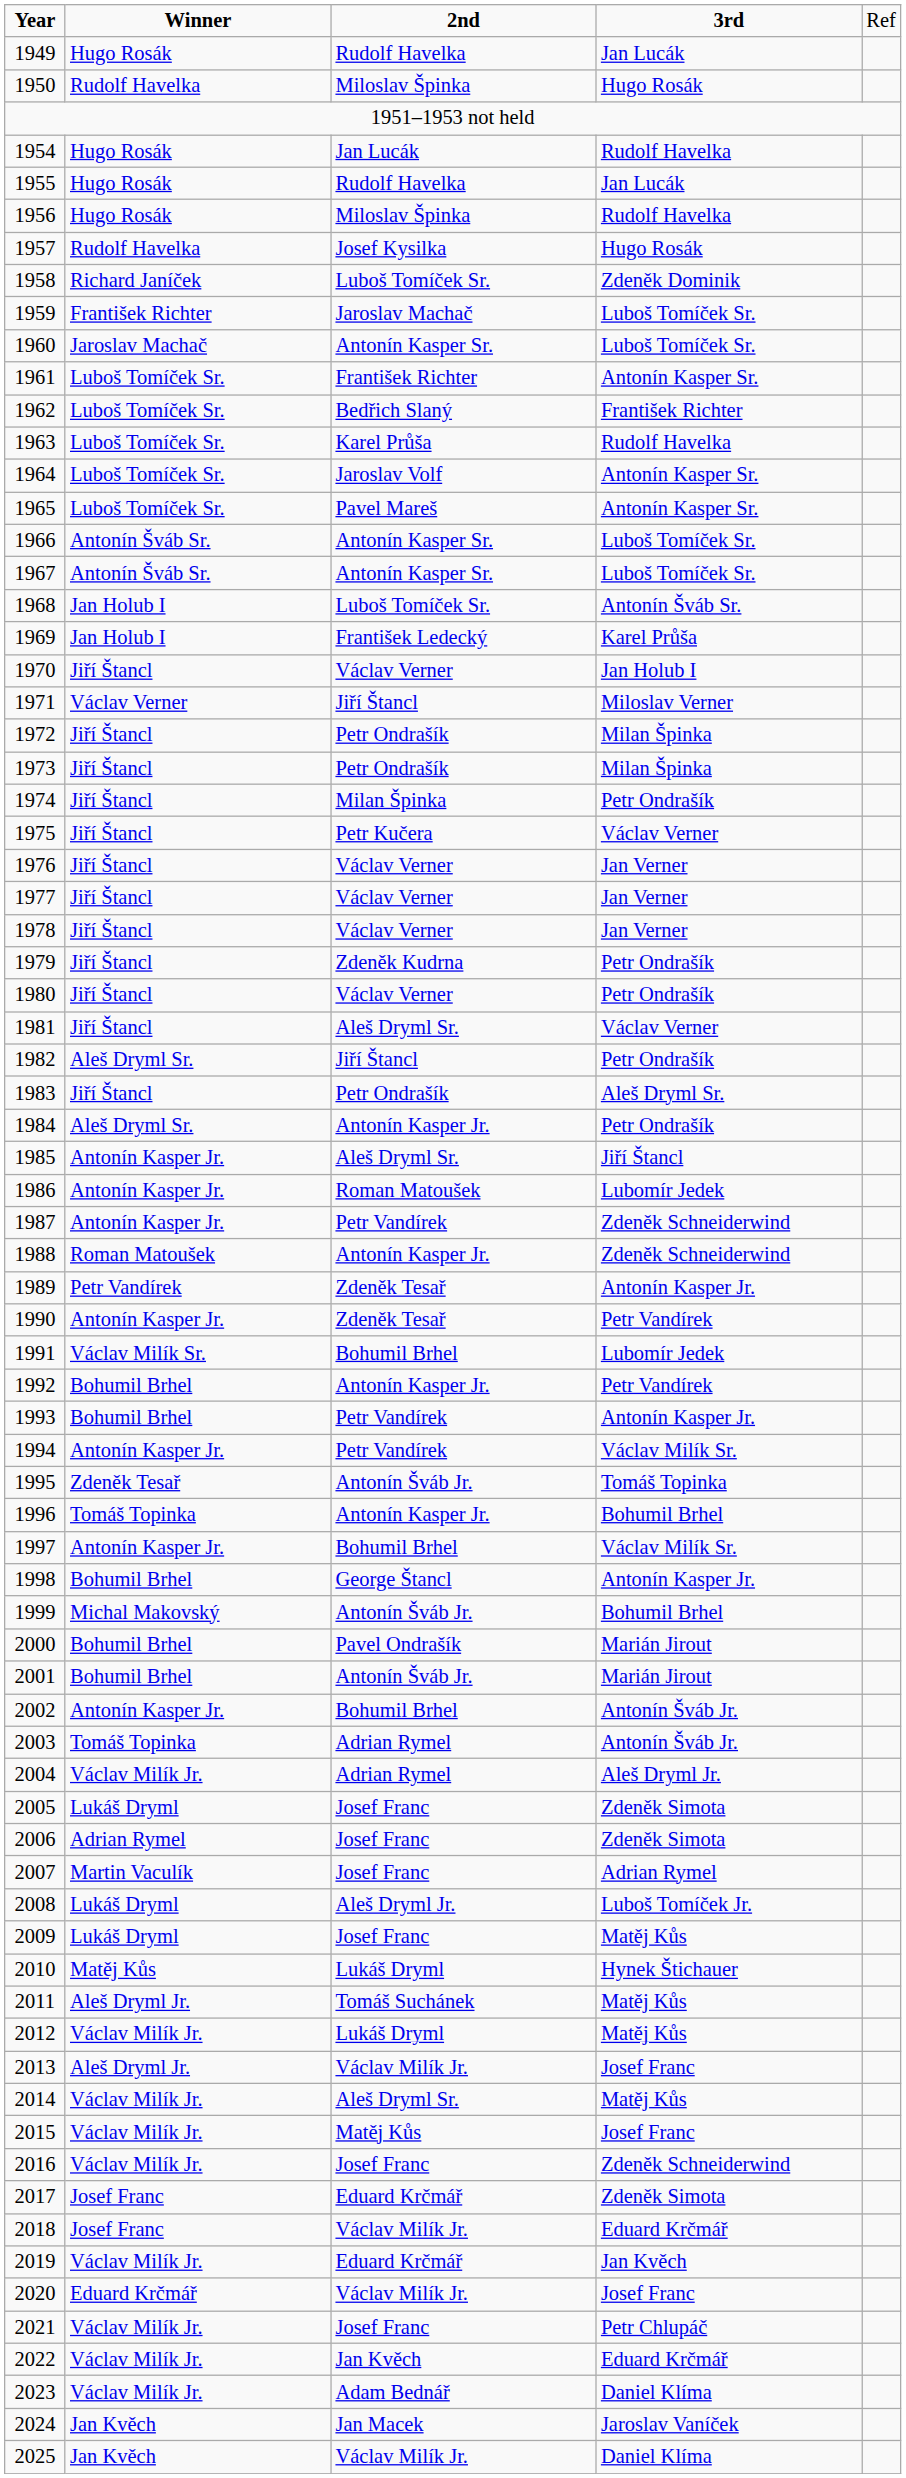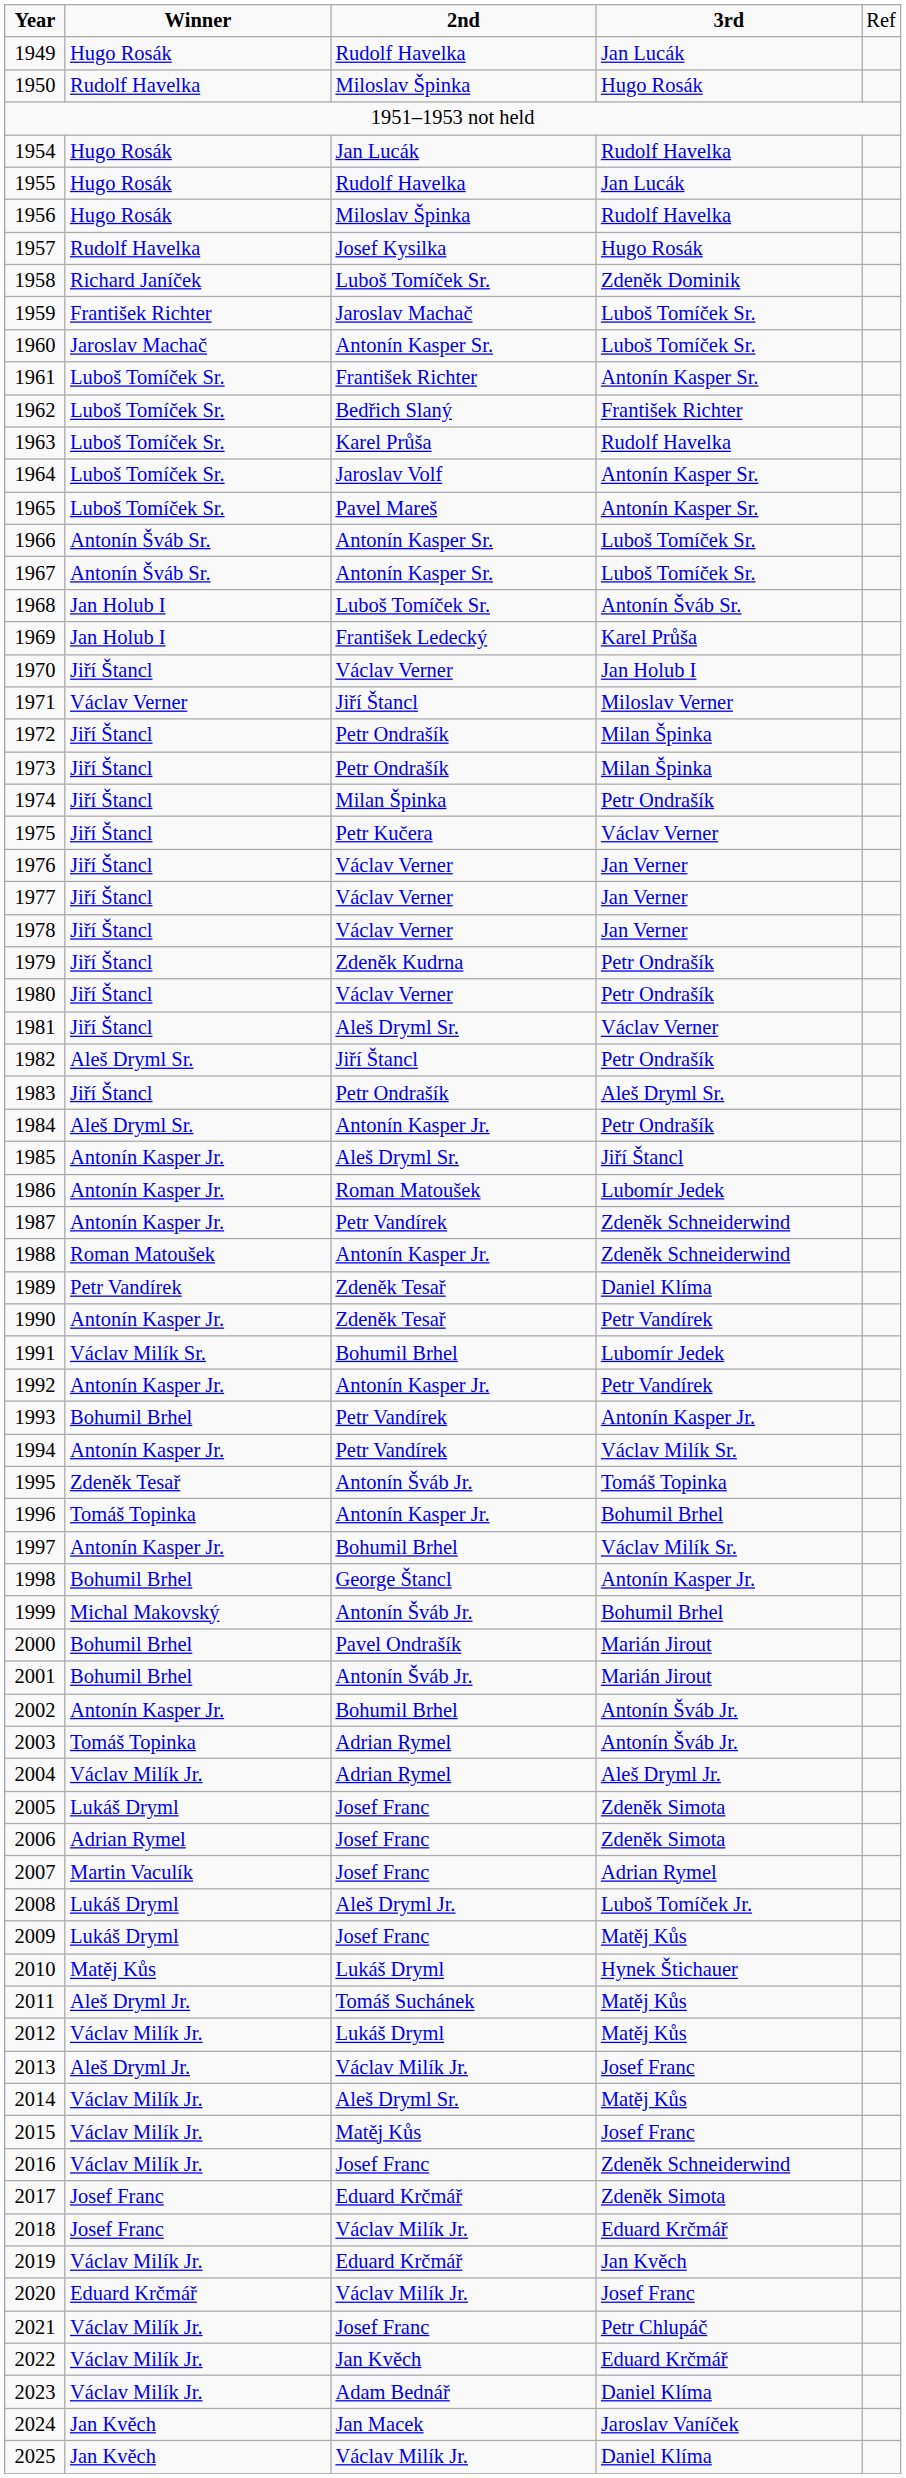1989 | column 4: Antonín Kasper Jr. -> Daniel Klíma
1992 | column 2: Bohumil Brhel -> Antonín Kasper Jr.
